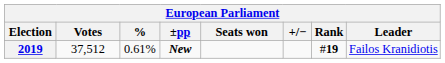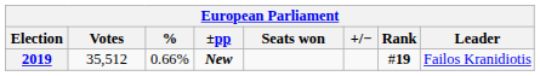2019 | Votes: 37,512 -> 35,512
2019 | %: 0.61% -> 0.66%
